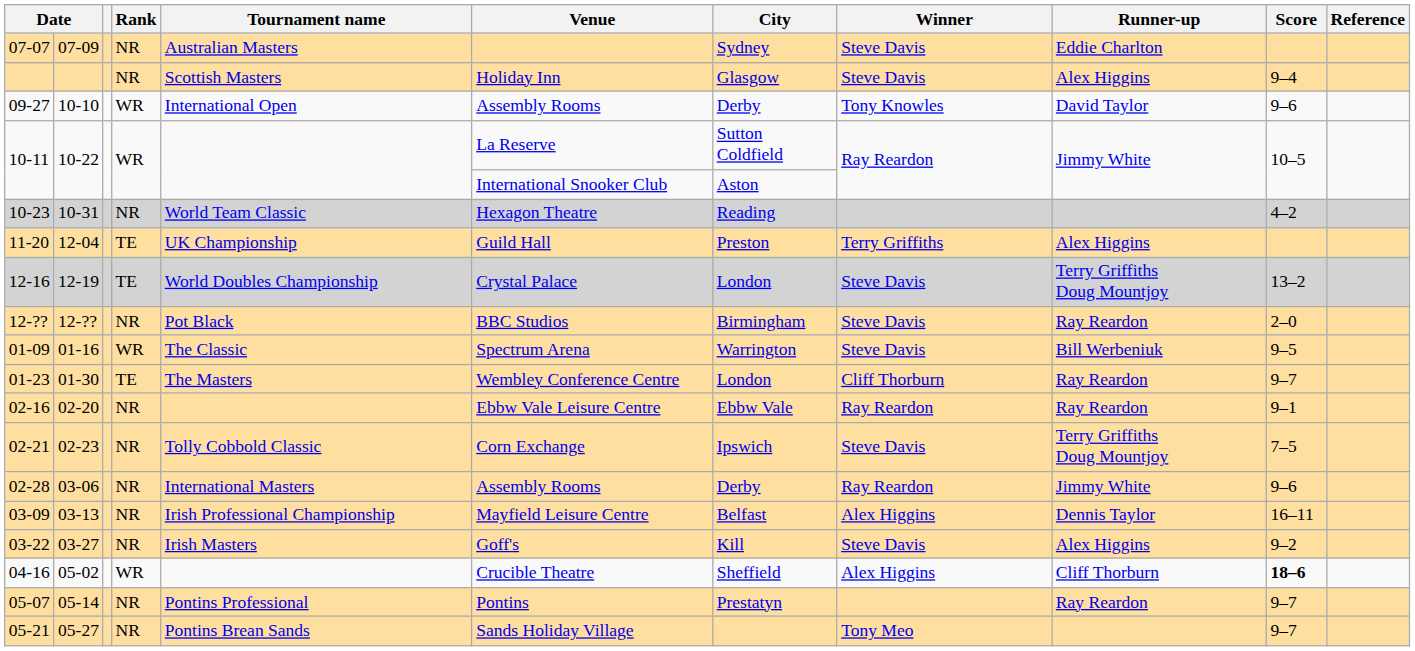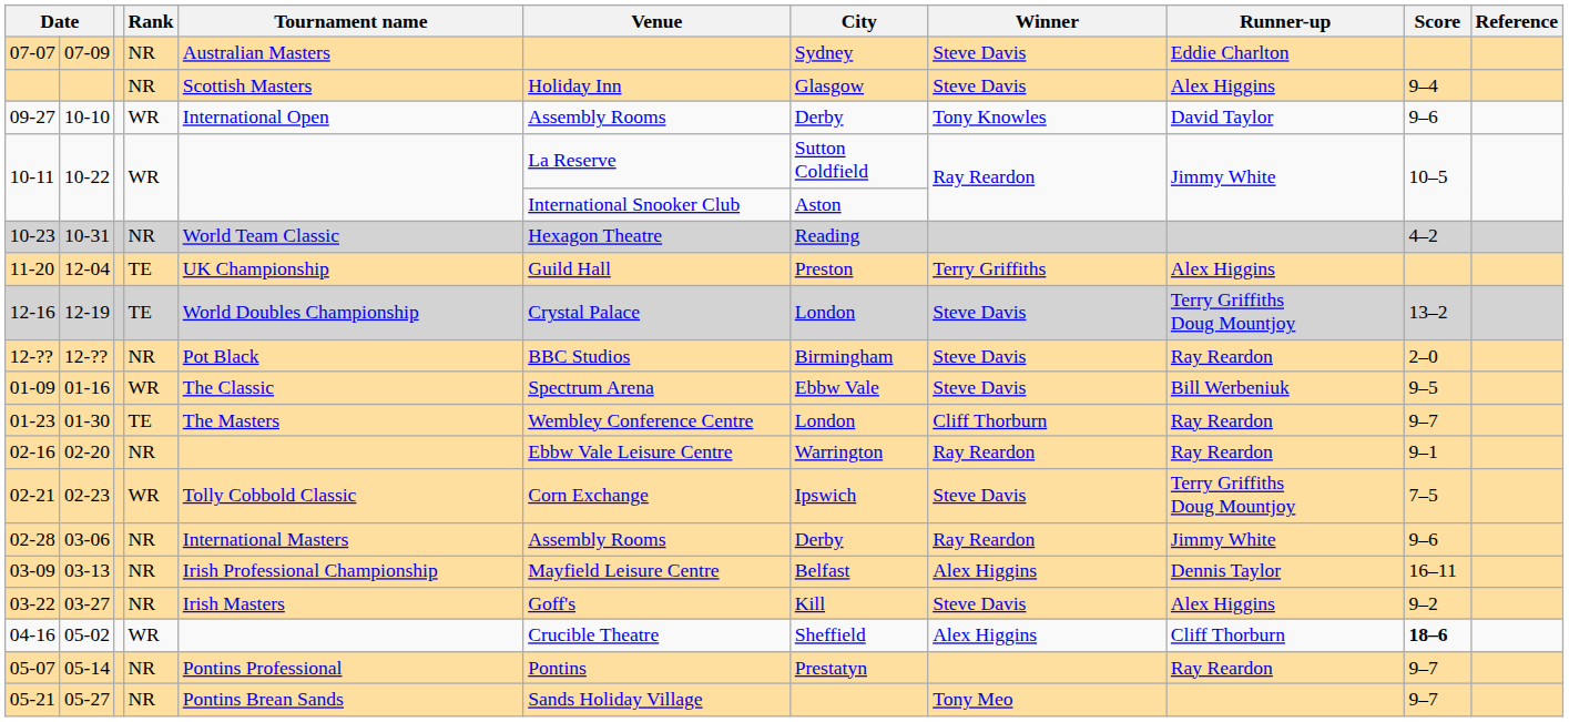01-09 | City: Warrington -> Ebbw Vale
02-16 | City: Ebbw Vale -> Warrington
02-21 | Rank: NR -> WR
